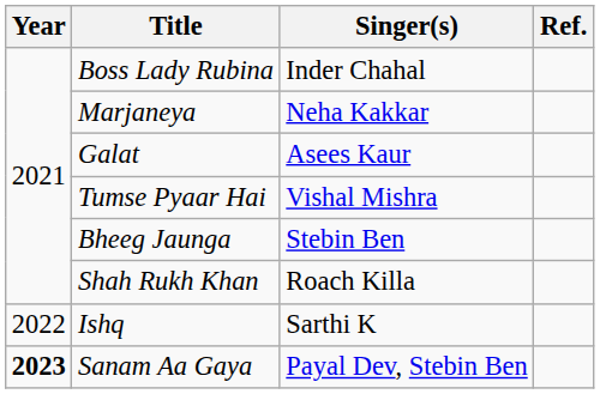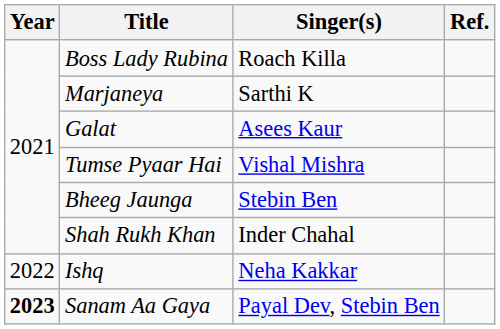Boss Lady Rubina | Singer(s): Inder Chahal -> Roach Killa
Marjaneya | Singer(s): Neha Kakkar -> Sarthi K
Shah Rukh Khan | Singer(s): Roach Killa -> Inder Chahal
Ishq | Singer(s): Sarthi K -> Neha Kakkar
